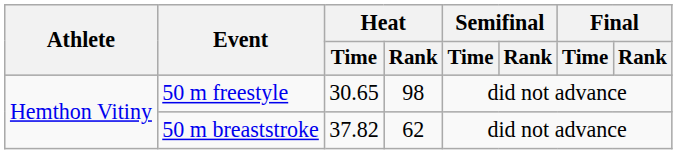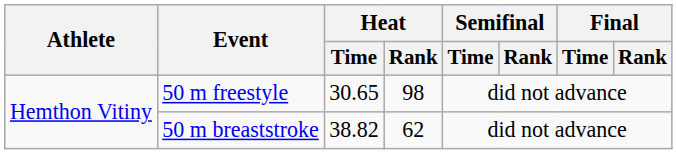50 m breaststroke | Heat / Time: 37.82 -> 38.82
